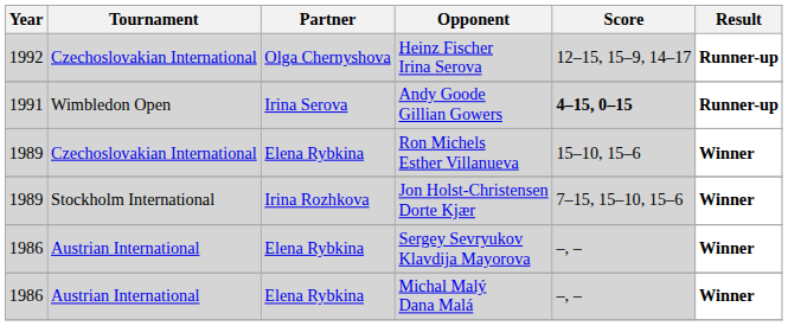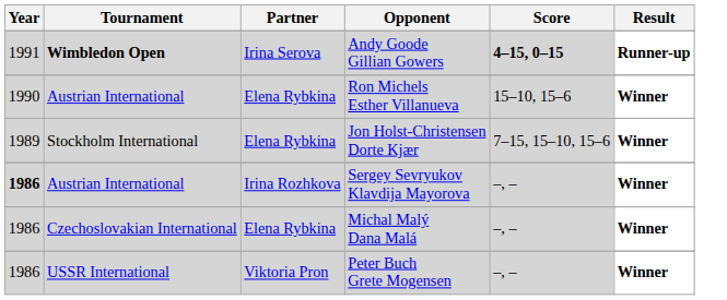- row: 1992 | Czechoslovakian International | Olga Chernyshova | Heinz Fischer Irina Serova | 12–15, 15–9, 14–17 | Runner-up
Andy Goode Gillian Gowers | Tournament: normal -> bold
Ron Michels Esther Villanueva | Year: 1989 -> 1990
Ron Michels Esther Villanueva | Tournament: Czechoslovakian International -> Austrian International
Jon Holst-Christensen Dorte Kjær | Partner: Irina Rozhkova -> Elena Rybkina
Sergey Sevryukov Klavdija Mayorova | Year: normal -> bold
Sergey Sevryukov Klavdija Mayorova | Partner: Elena Rybkina -> Irina Rozhkova
Michal Malý Dana Malá | Tournament: Austrian International -> Czechoslovakian International
+ row: 1986 | USSR International | Viktoria Pron | Peter Buch Grete Mogensen | –, – | Winner
